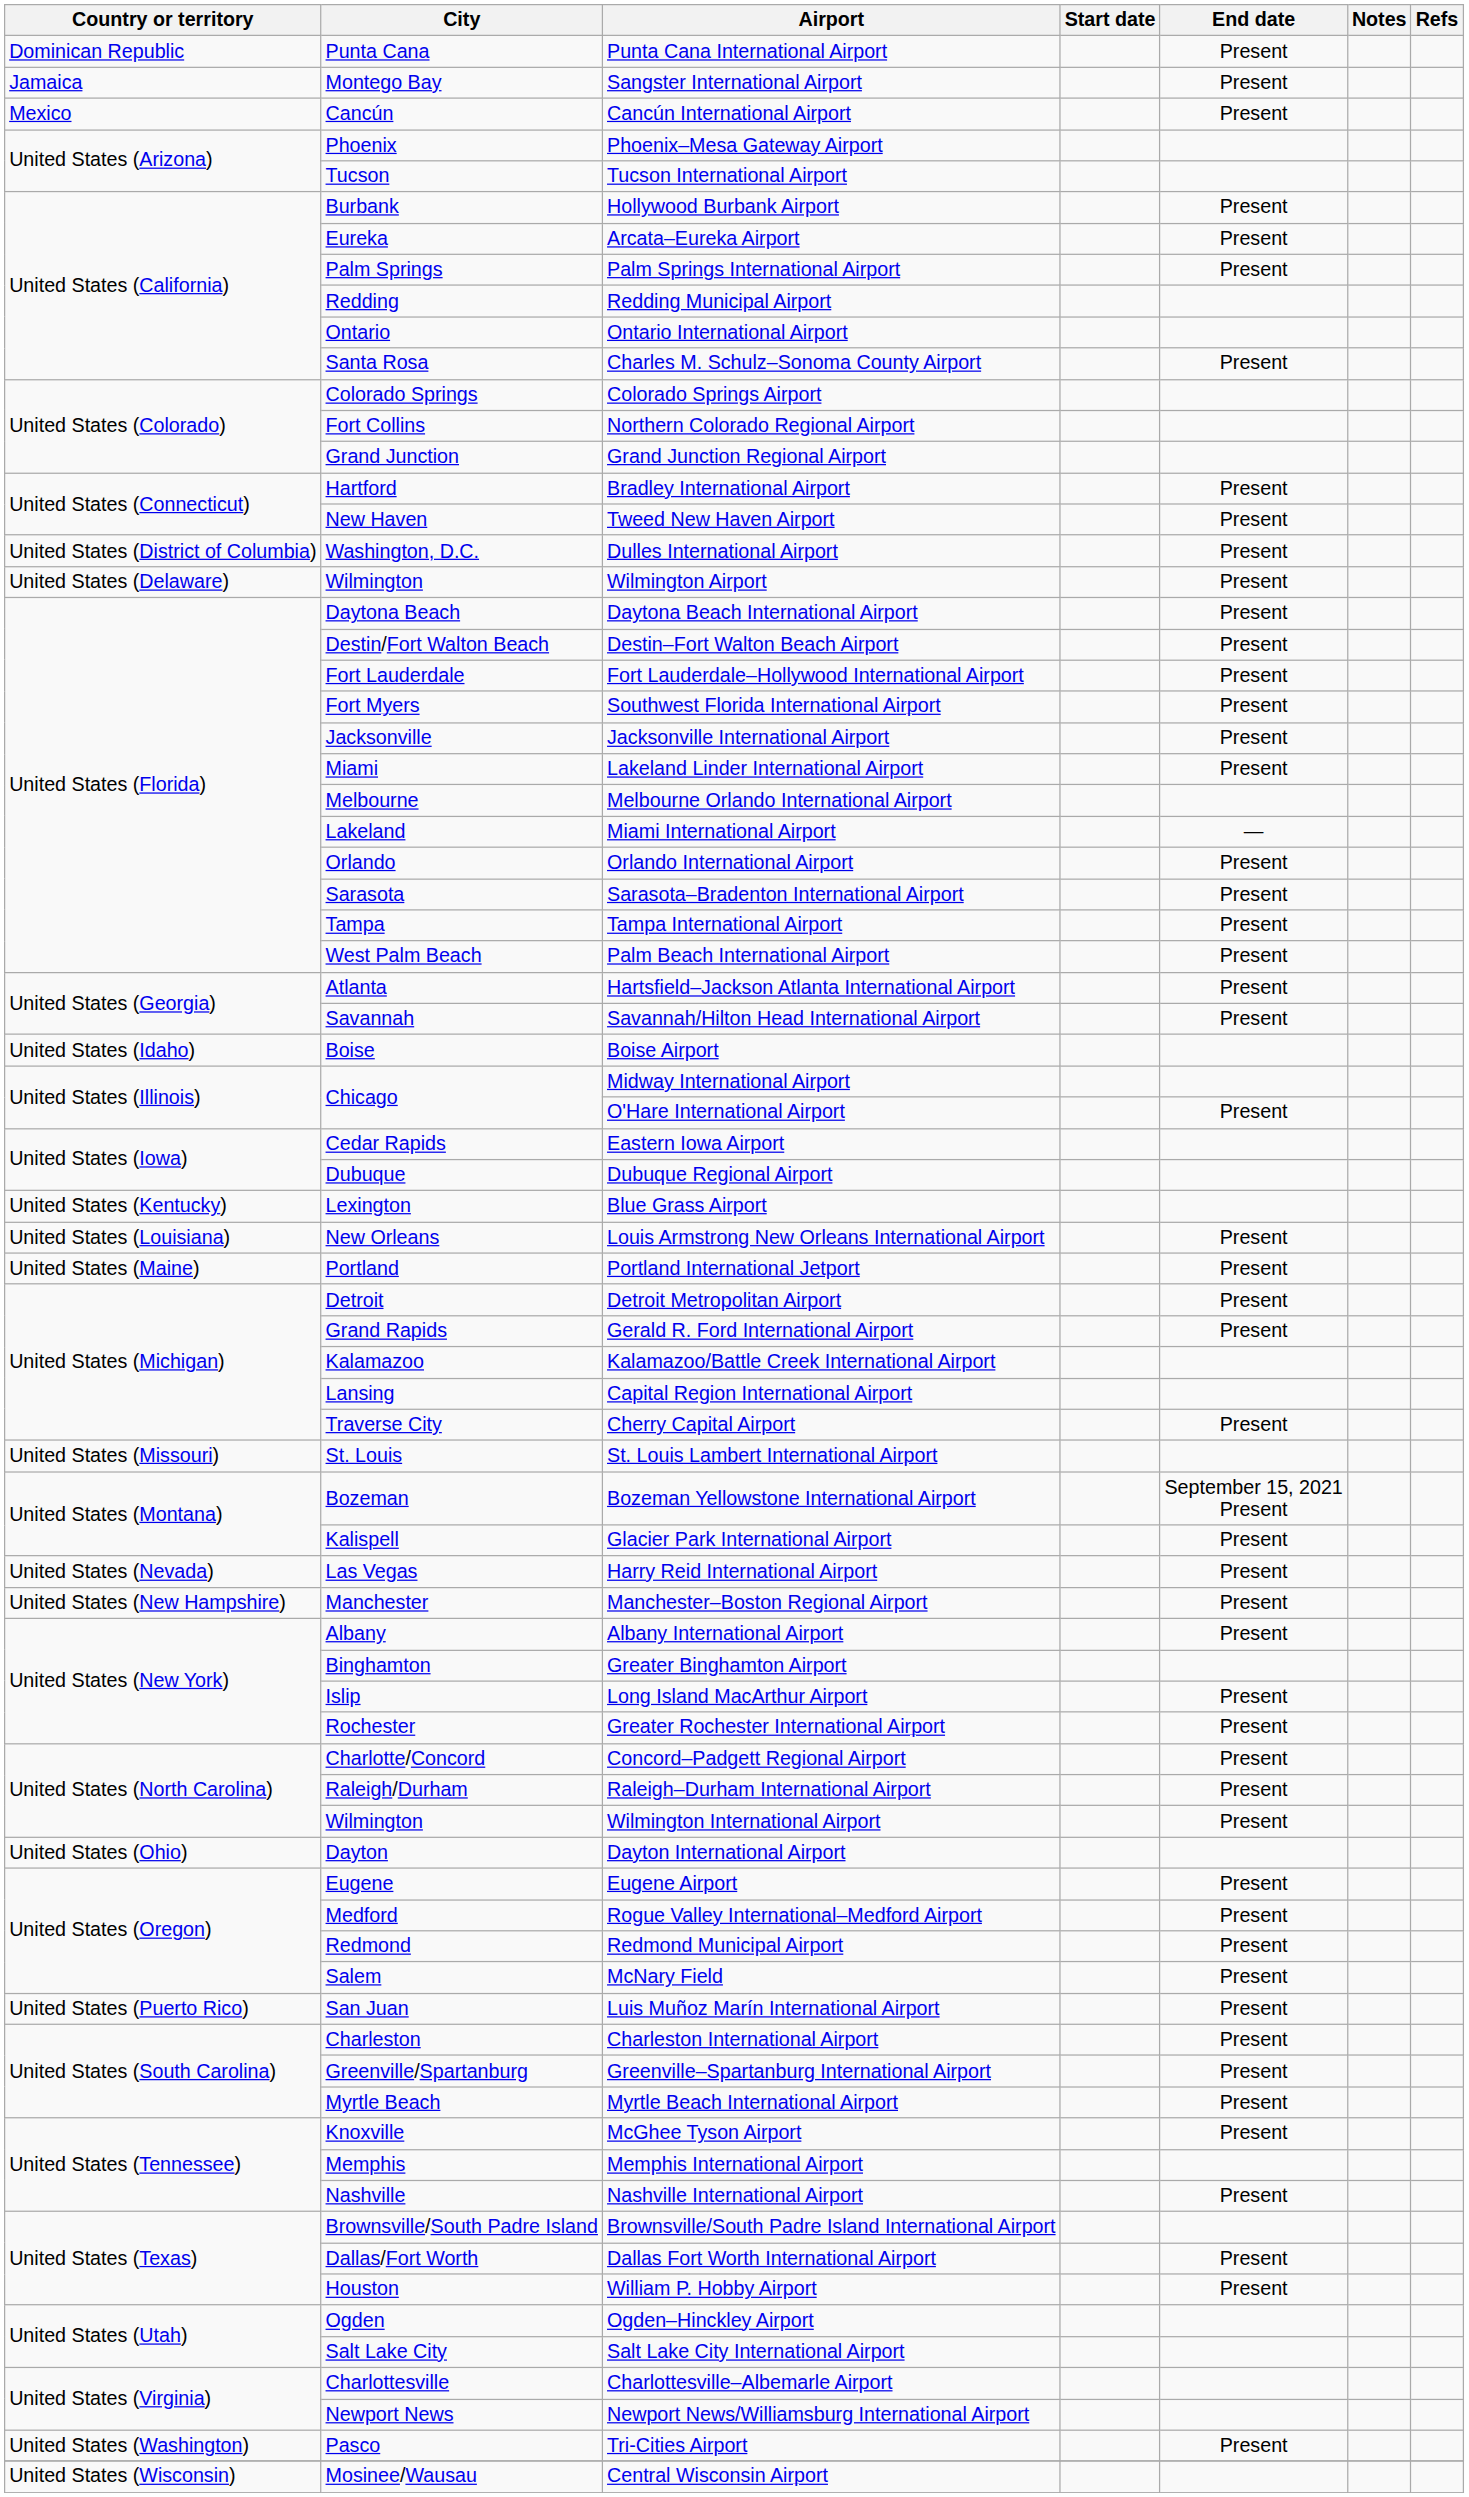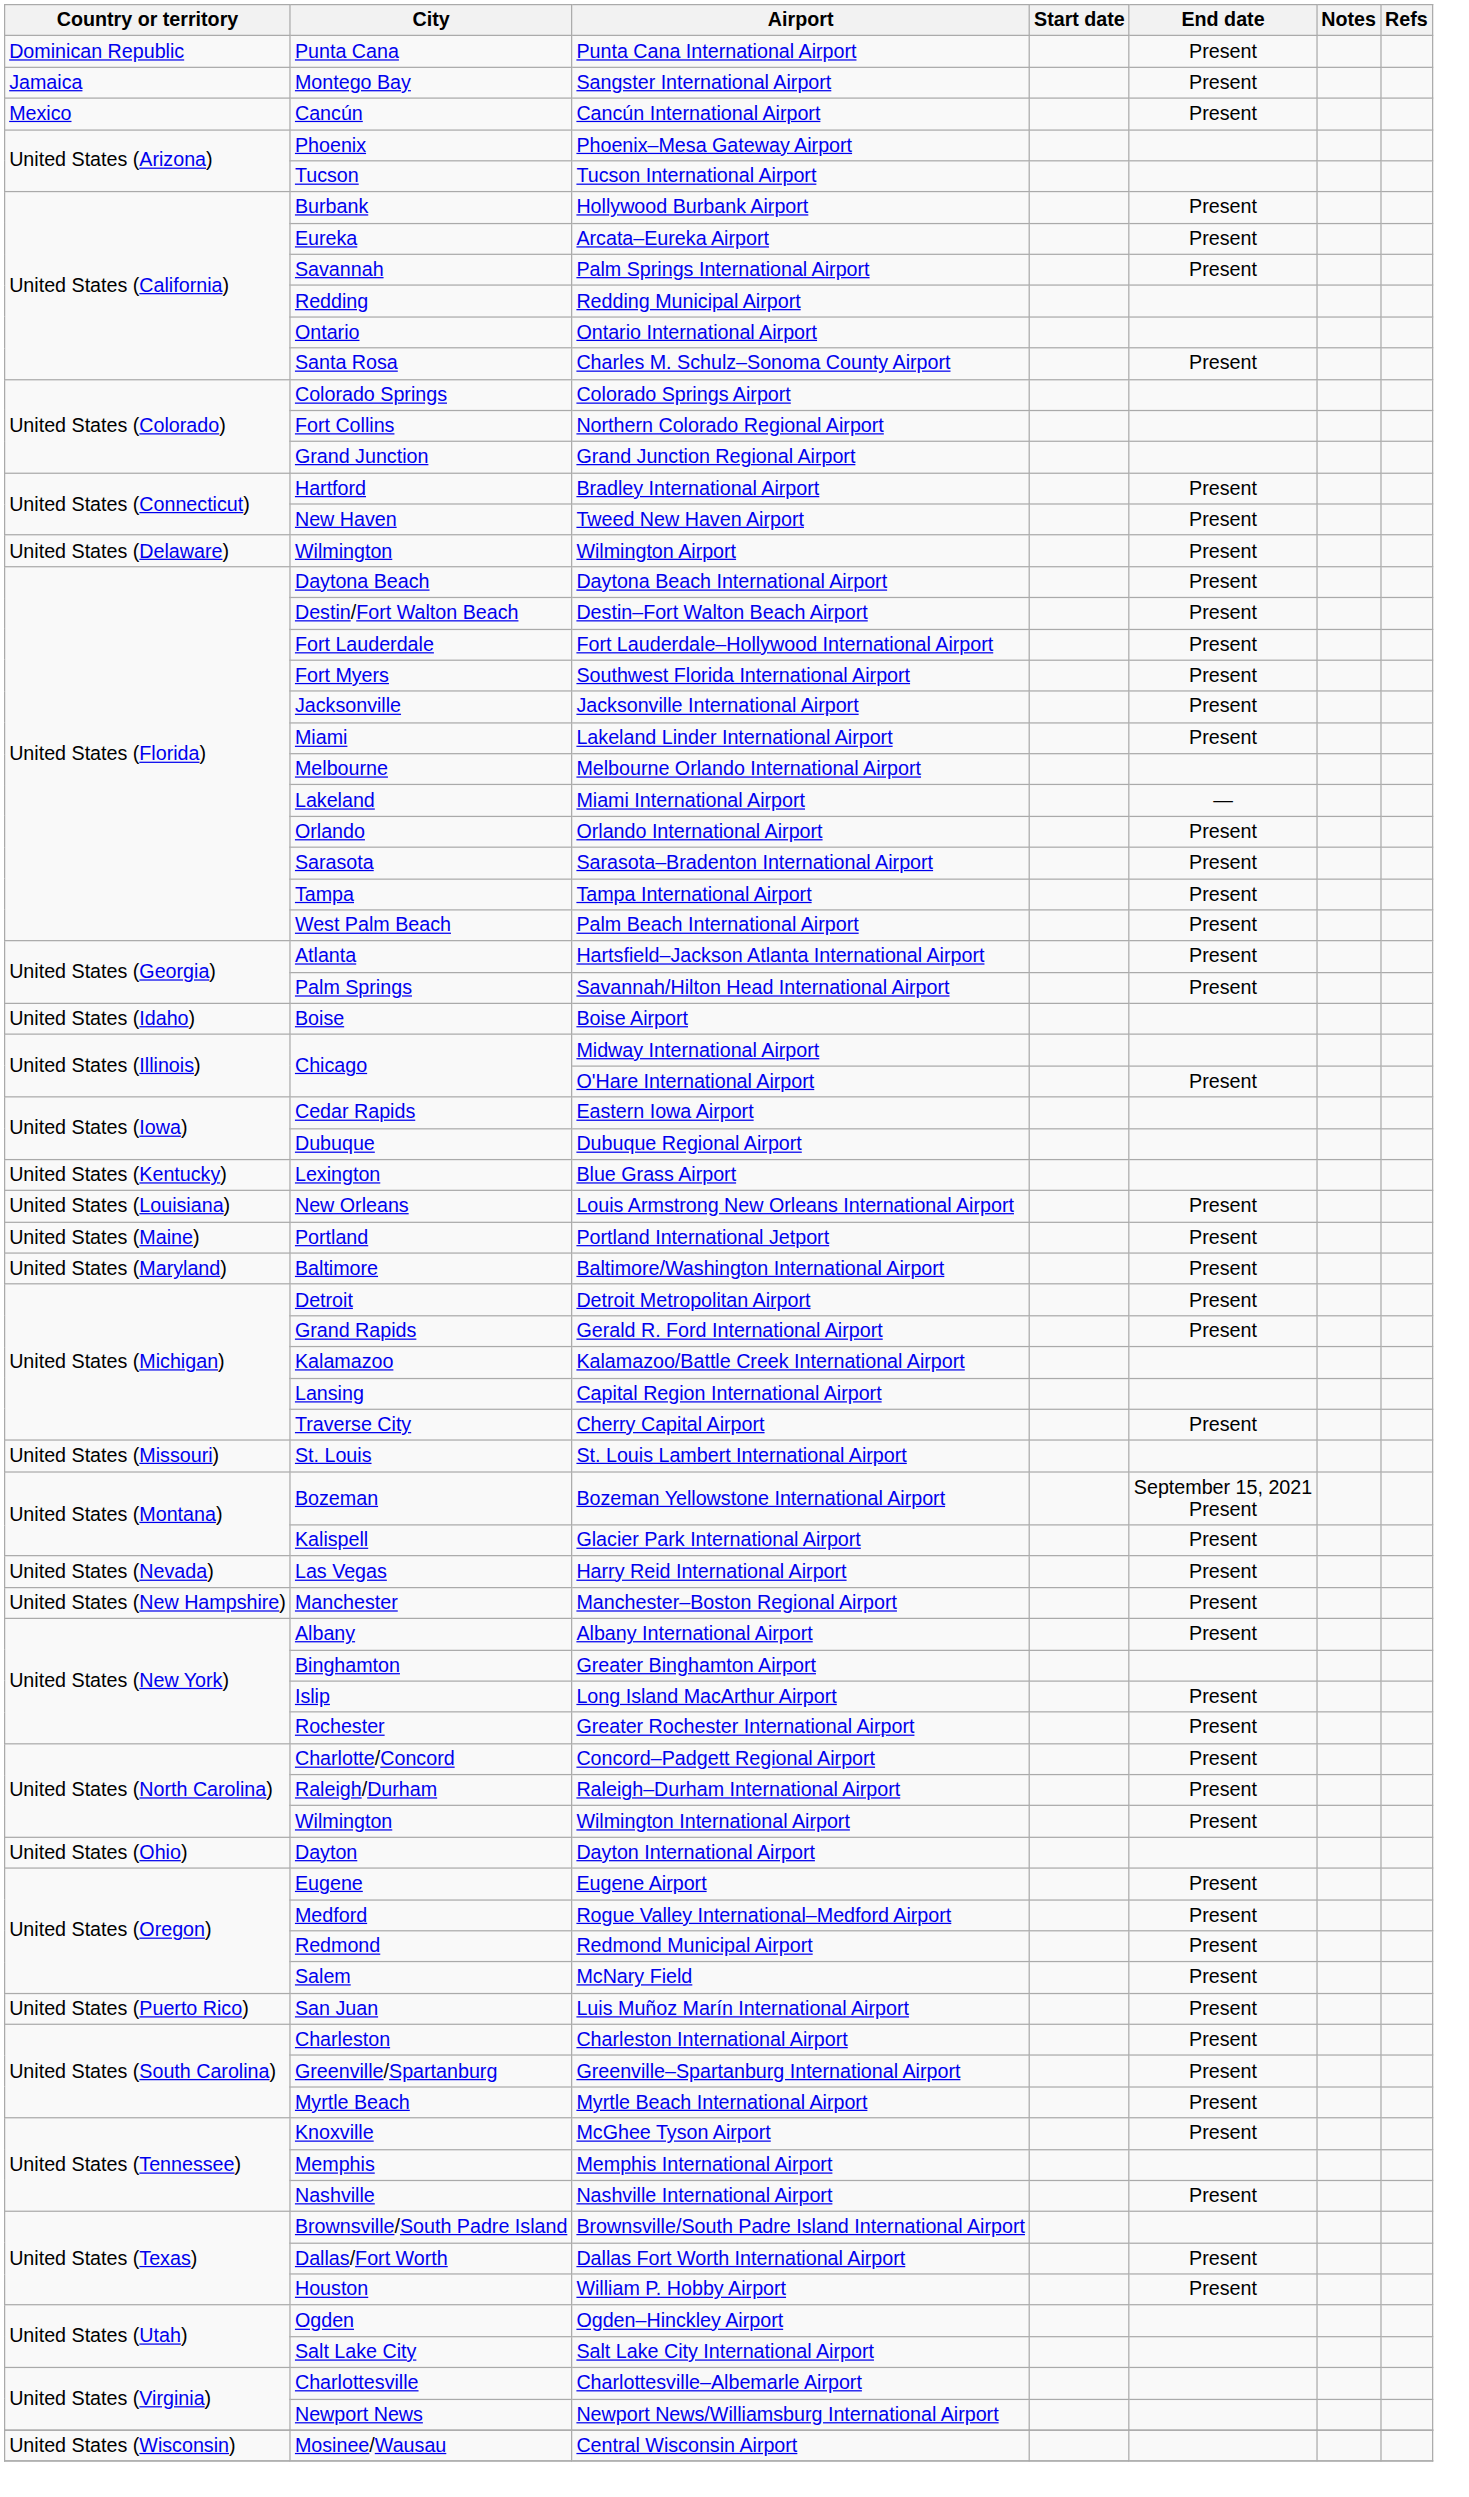Palm Springs International Airport | City: Palm Springs -> Savannah
- row: United States (District of Columbia) | Washington, D.C. | Dulles International Airport | Present
Savannah/Hilton Head International Airport | City: Savannah -> Palm Springs
+ row: United States (Maryland) | Baltimore | Baltimore/Washington International Airport | Present
- row: United States (Washington) | Pasco | Tri-Cities Airport | Present
